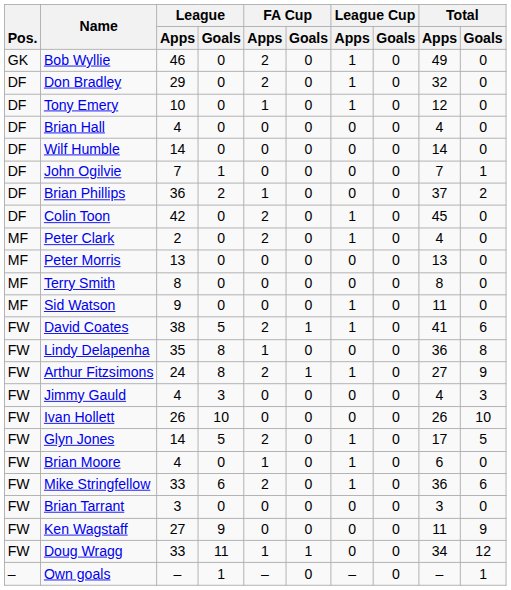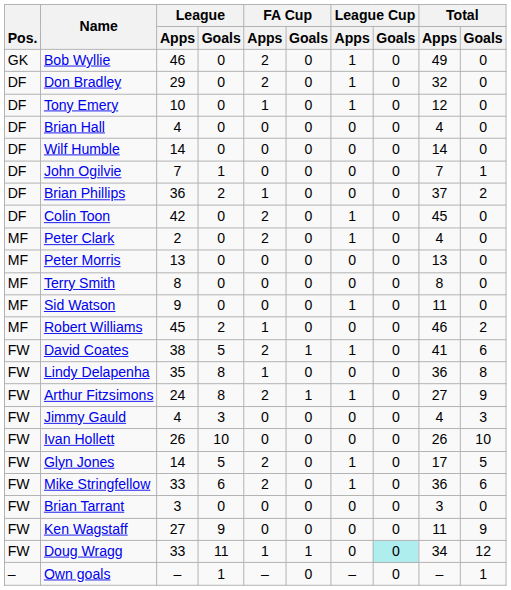+ row: MF | Robert Williams | 45 | 2 | 1 | 0 | 0 | 0 | 46 | 2
- row: FW | Brian Moore | 4 | 0 | 1 | 0 | 1 | 0 | 6 | 0
Doug Wragg | League Cup / Goals: no background -> paleturquoise background
